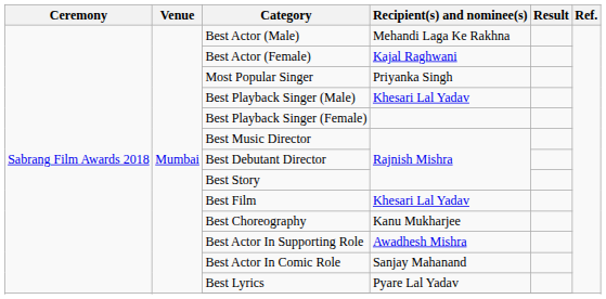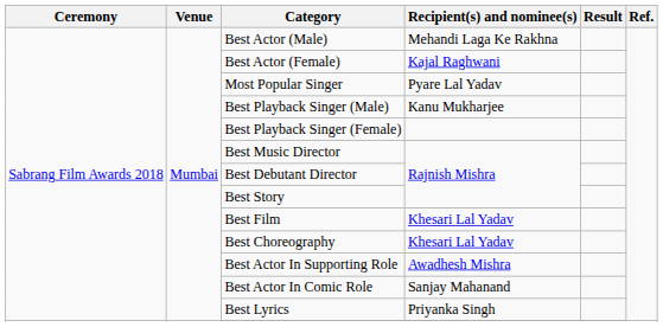Most Popular Singer | Recipient(s) and nominee(s): Priyanka Singh -> Pyare Lal Yadav
Best Playback Singer (Male) | Recipient(s) and nominee(s): Khesari Lal Yadav -> Kanu Mukharjee
Best Choreography | Recipient(s) and nominee(s): Kanu Mukharjee -> Khesari Lal Yadav
Best Lyrics | Recipient(s) and nominee(s): Pyare Lal Yadav -> Priyanka Singh
